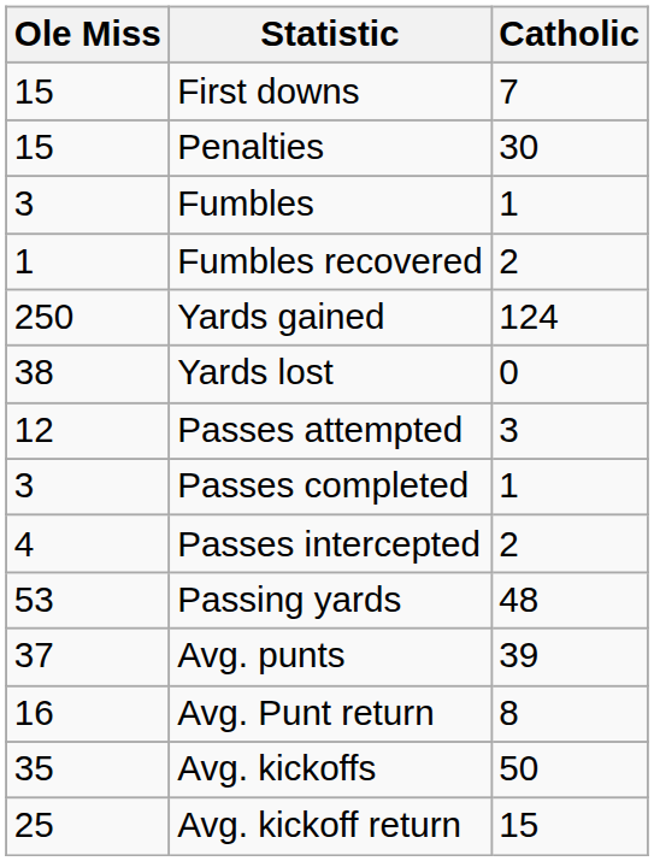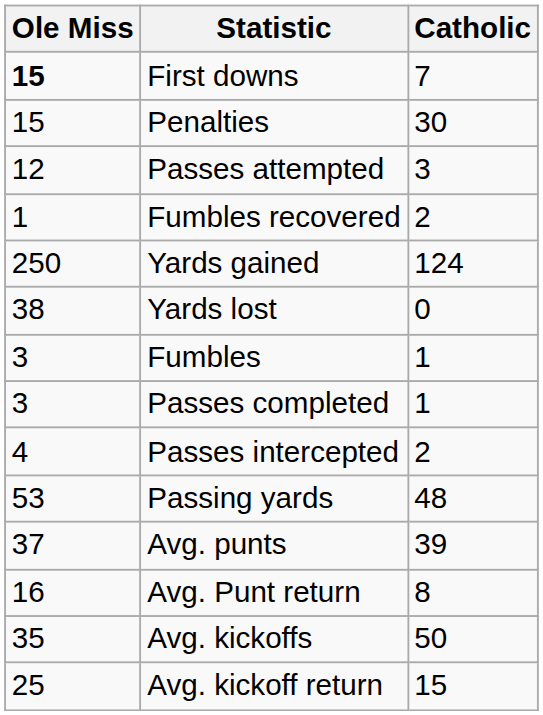First downs | Ole Miss: normal -> bold
rows swapped: Fumbles <-> Passes attempted
